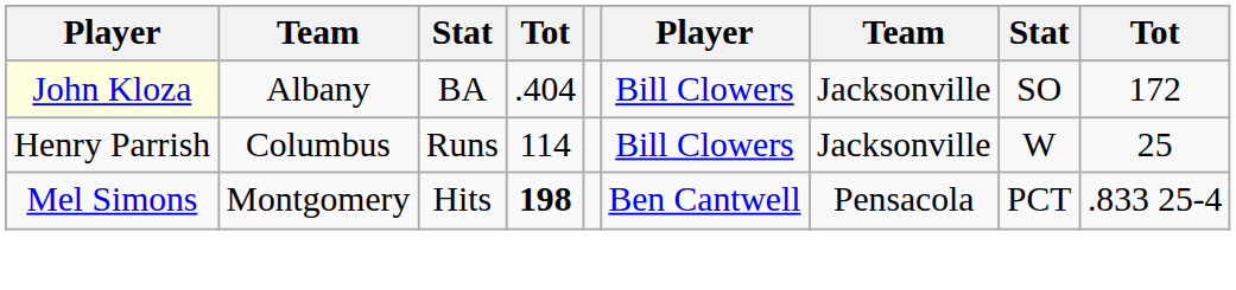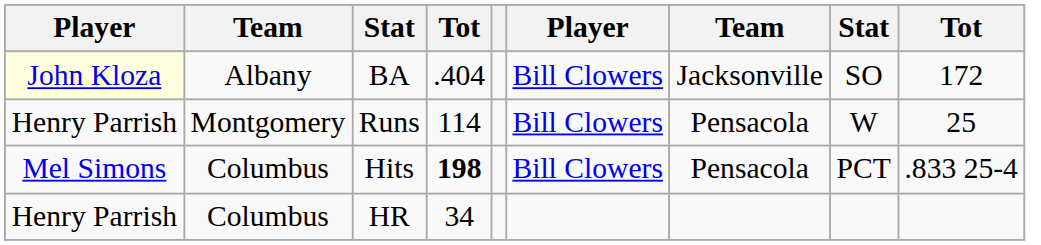Runs | column 2: Columbus -> Montgomery
Runs | column 7: Jacksonville -> Pensacola
Hits | column 2: Montgomery -> Columbus
Hits | column 6: Ben Cantwell -> Bill Clowers
+ row: Henry Parrish | Columbus | HR | 34
